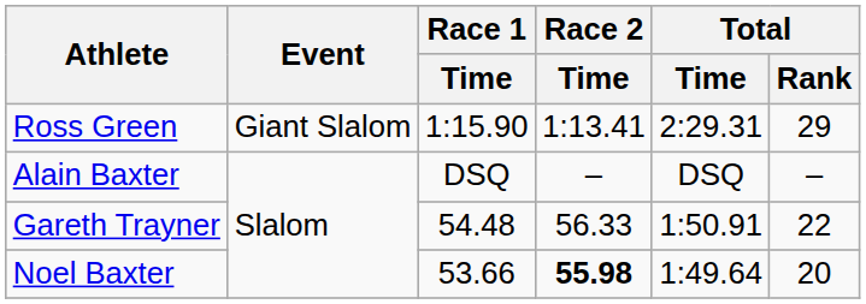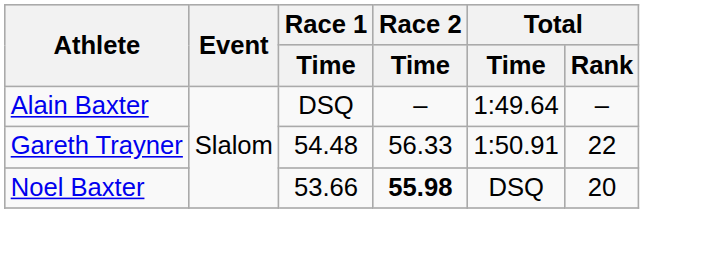- row: Ross Green | Giant Slalom | 1:15.90 | 1:13.41 | 2:29.31 | 29
Alain Baxter | Total / Time: DSQ -> 1:49.64
Noel Baxter | Total / Time: 1:49.64 -> DSQ
